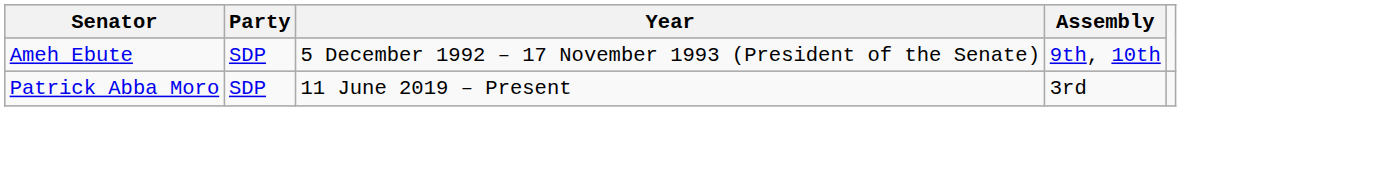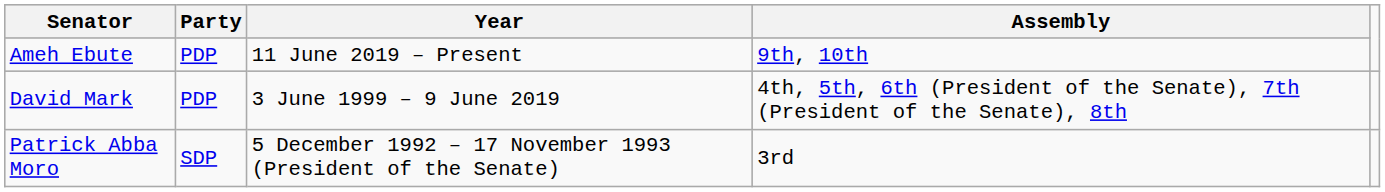Ameh Ebute | Party: SDP -> PDP
Ameh Ebute | Year: 5 December 1992 – 17 November 1993 (President of the Senate) -> 11 June 2019 – Present
+ row: David Mark | PDP | 3 June 1999 – 9 June 2019 | 4th, 5th, 6th (President of the Senate), 7th (President of the Senate), 8th
Patrick Abba Moro | Year: 11 June 2019 – Present -> 5 December 1992 – 17 November 1993 (President of the Senate)
